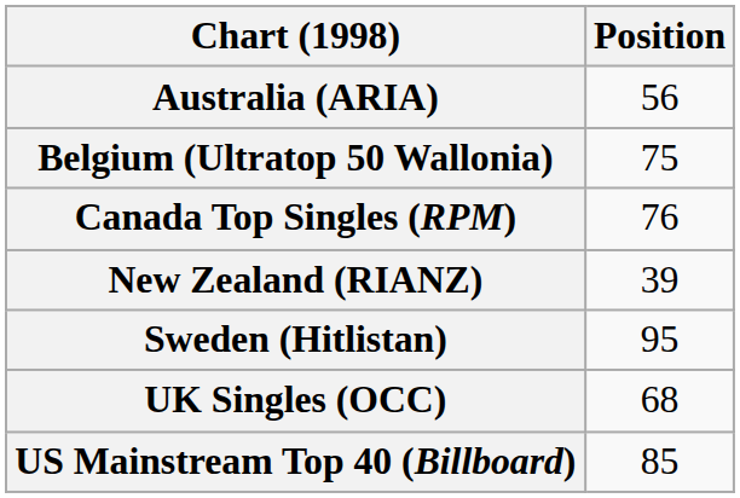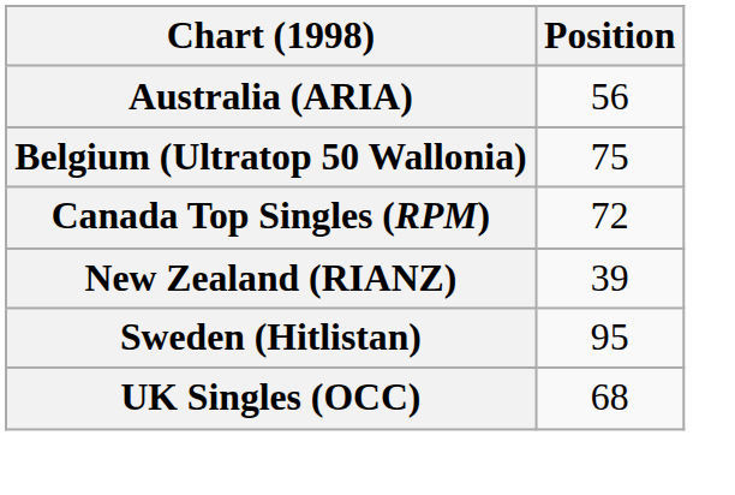Canada Top Singles (RPM) | Position: 76 -> 72
- row: US Mainstream Top 40 (Billboard) | 85
